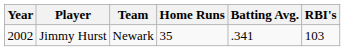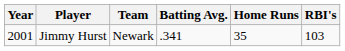columns swapped: Batting Avg. <-> Home Runs
Jimmy Hurst | Year: 2002 -> 2001
